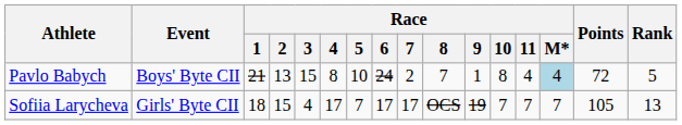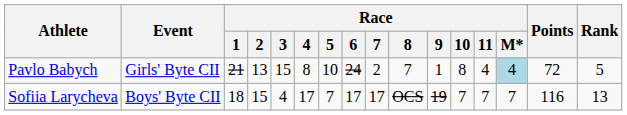Pavlo Babych | Event: Boys' Byte CII -> Girls' Byte CII
Sofiia Larycheva | Event: Girls' Byte CII -> Boys' Byte CII
Sofiia Larycheva | Points: 105 -> 116
